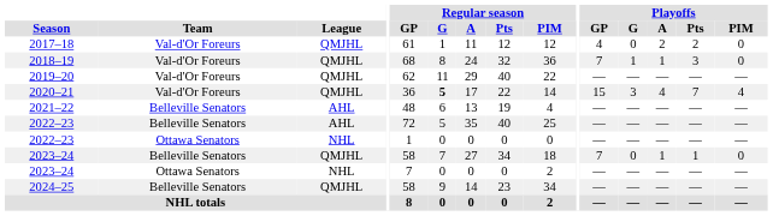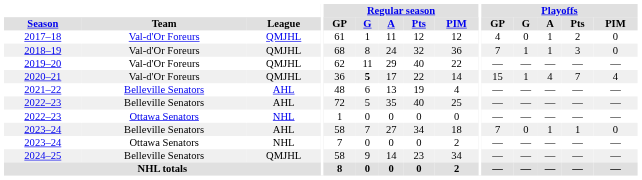2017–18 | Playoffs / A: 2 -> 1
2020–21 | Playoffs / G: 3 -> 1
2023–24 / Belleville Senators | League: QMJHL -> AHL
